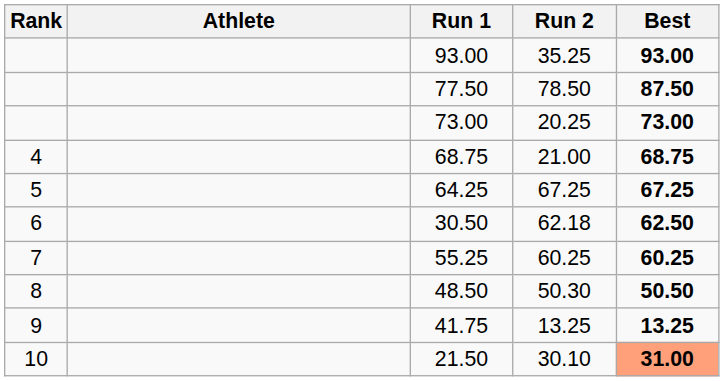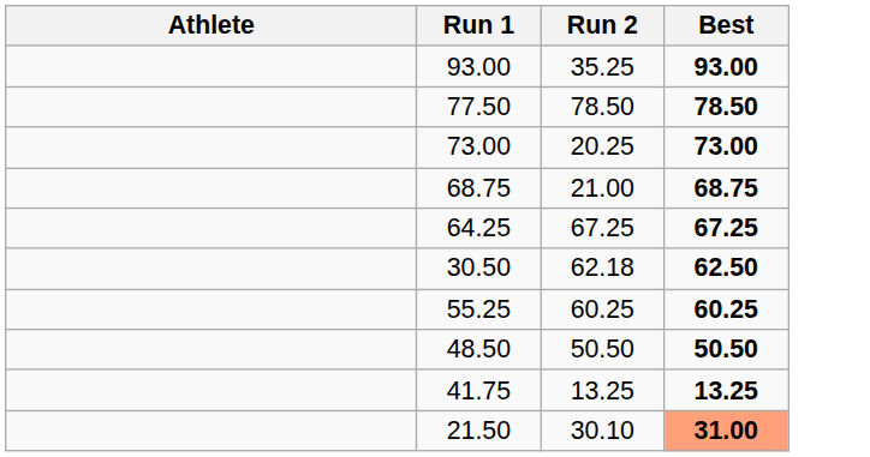- column: Rank | 4 | 5 | 6 | 7 | 8 | 9 | 10
77.50 | Best: 87.50 -> 78.50
48.50 | Run 2: 50.30 -> 50.50
